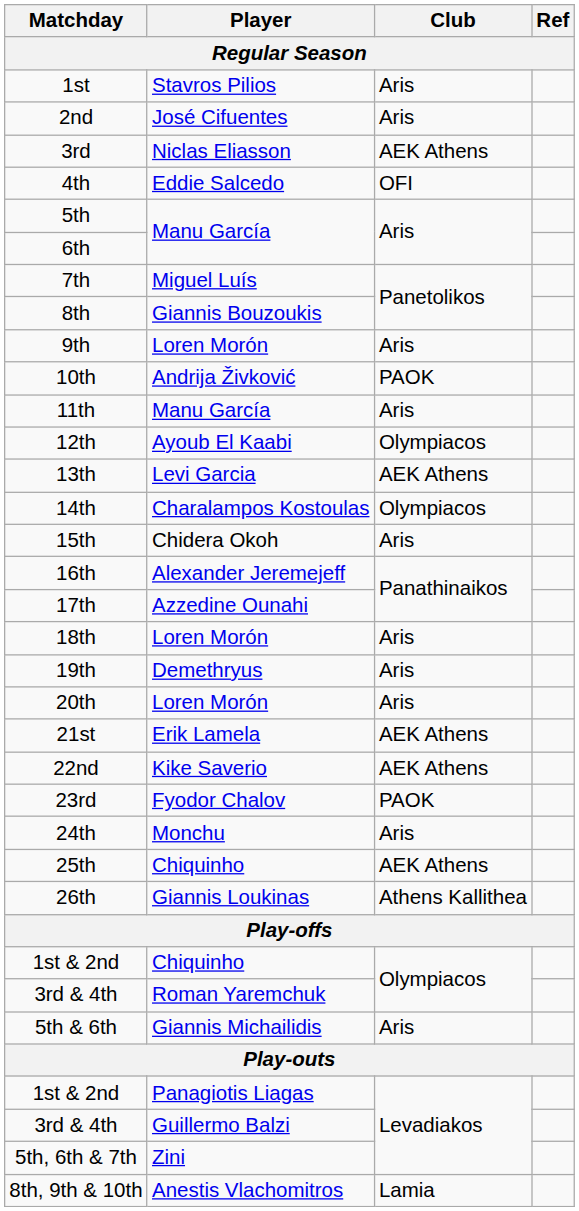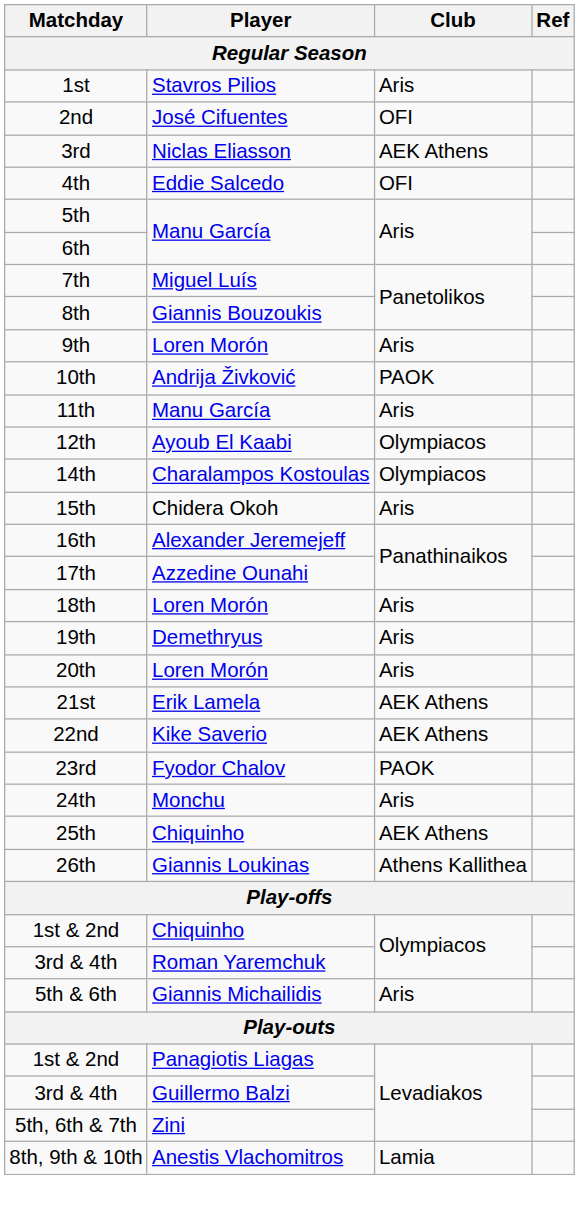2nd | Club: Aris -> OFI
- row: 13th | Levi Garcia | AEK Athens
